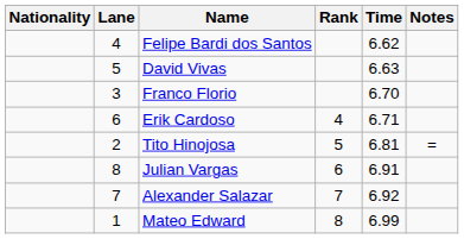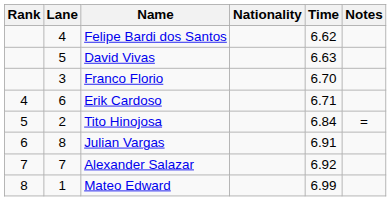columns swapped: Rank <-> Nationality
Tito Hinojosa | Time: 6.81 -> 6.84
